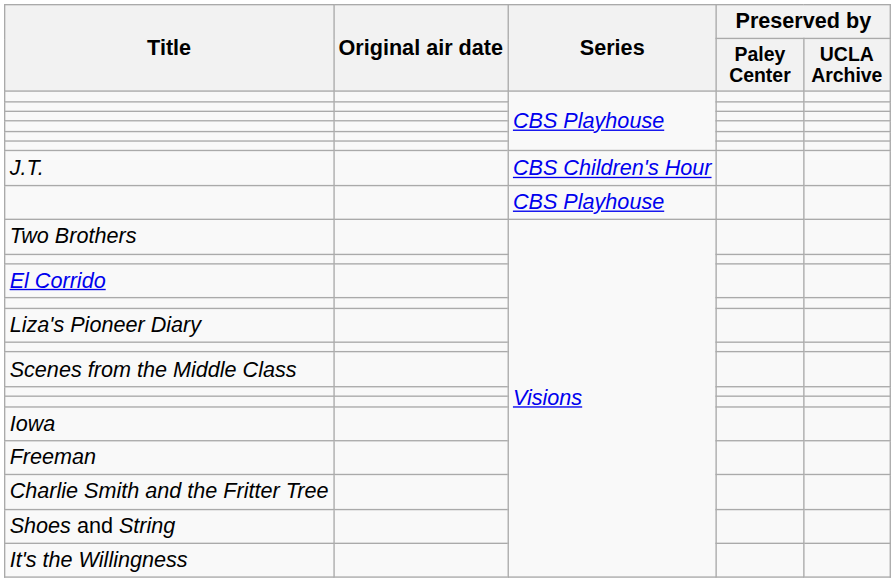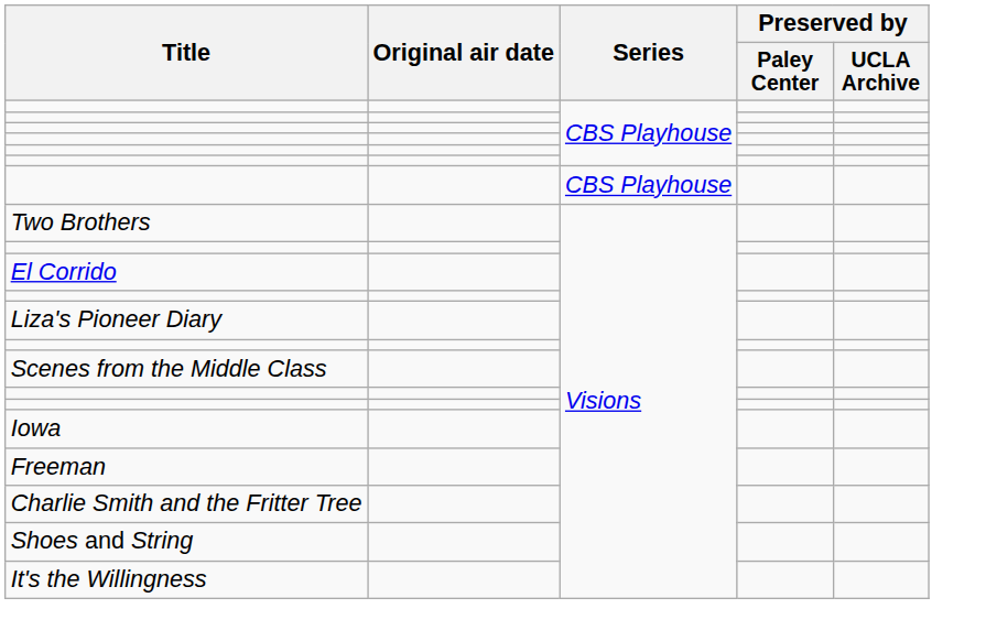- row: J.T. | CBS Children's Hour
